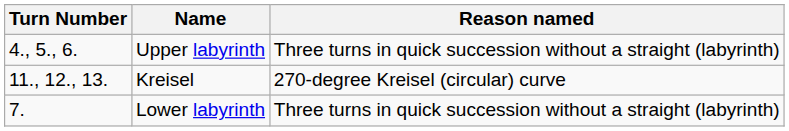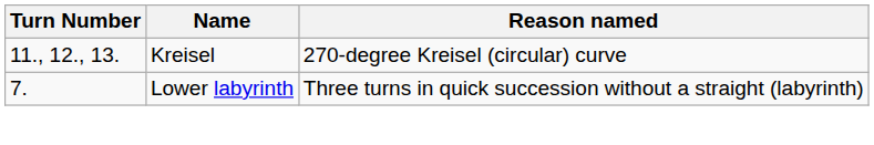- row: 4., 5., 6. | Upper labyrinth | Three turns in quick succession without a straight (labyrinth)
